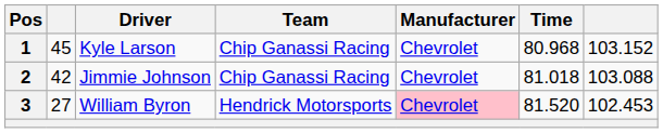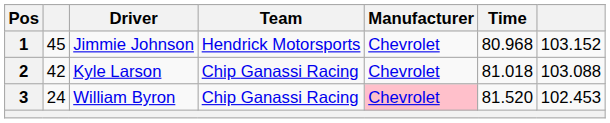1 | Driver: Kyle Larson -> Jimmie Johnson
1 | Team: Chip Ganassi Racing -> Hendrick Motorsports
2 | Driver: Jimmie Johnson -> Kyle Larson
3 | column 2: 27 -> 24
3 | Team: Hendrick Motorsports -> Chip Ganassi Racing
